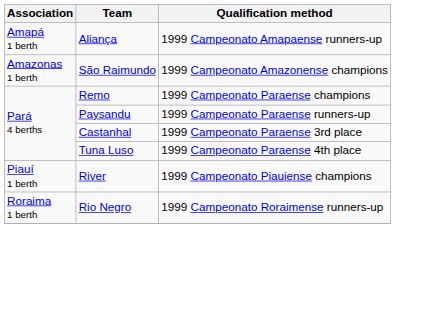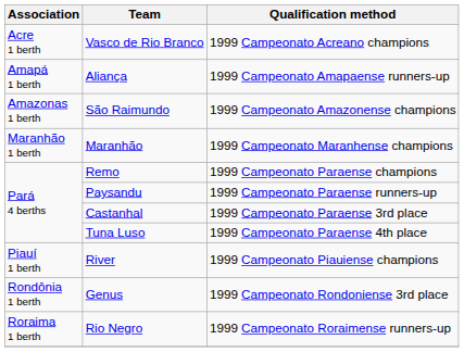+ row: Acre 1 berth | Vasco de Rio Branco | 1999 Campeonato Acreano champions
+ row: Maranhão 1 berth | Maranhão | 1999 Campeonato Maranhense champions
+ row: Rondônia 1 berth | Genus | 1999 Campeonato Rondoniense 3rd place
